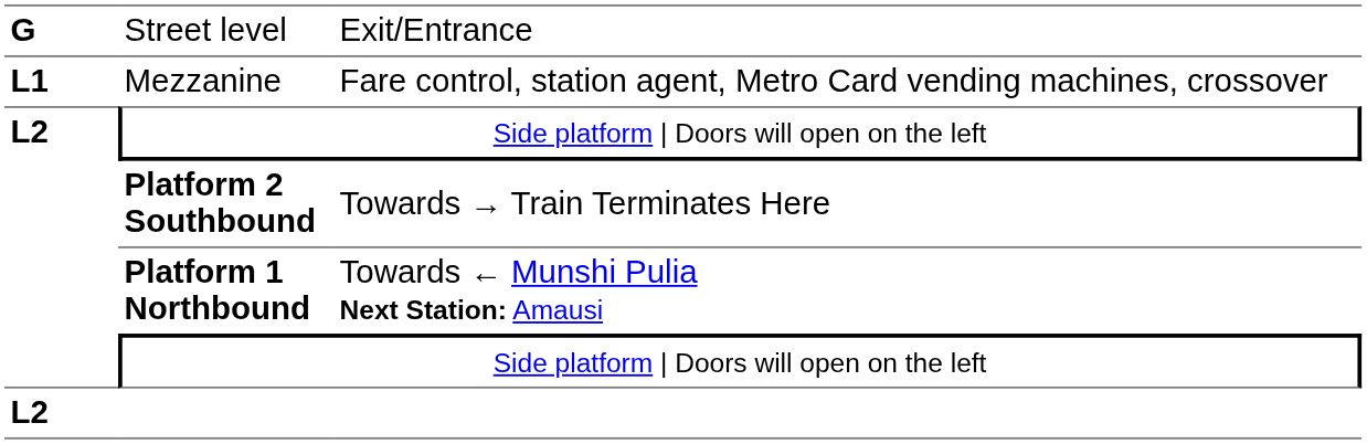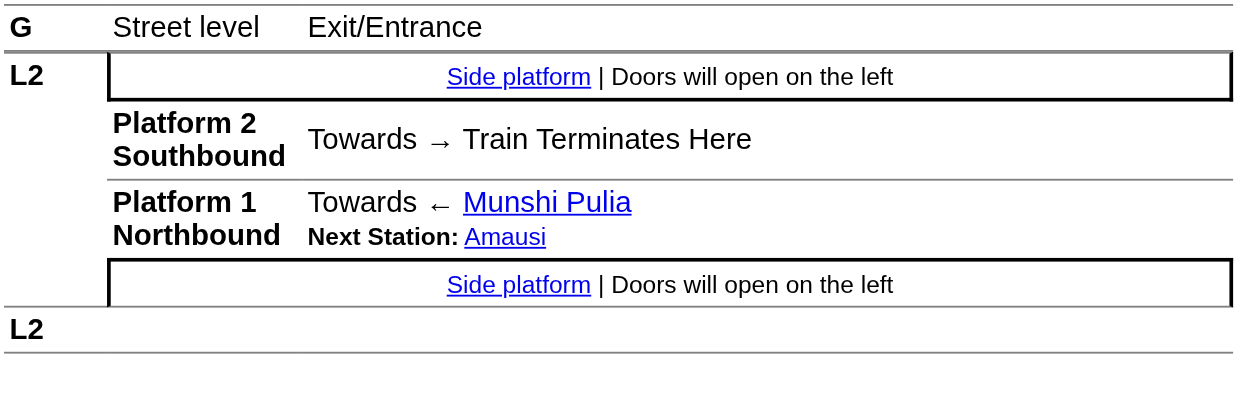- row: L1 | Mezzanine | Fare control, station agent, Metro Card vending machines, crossover
